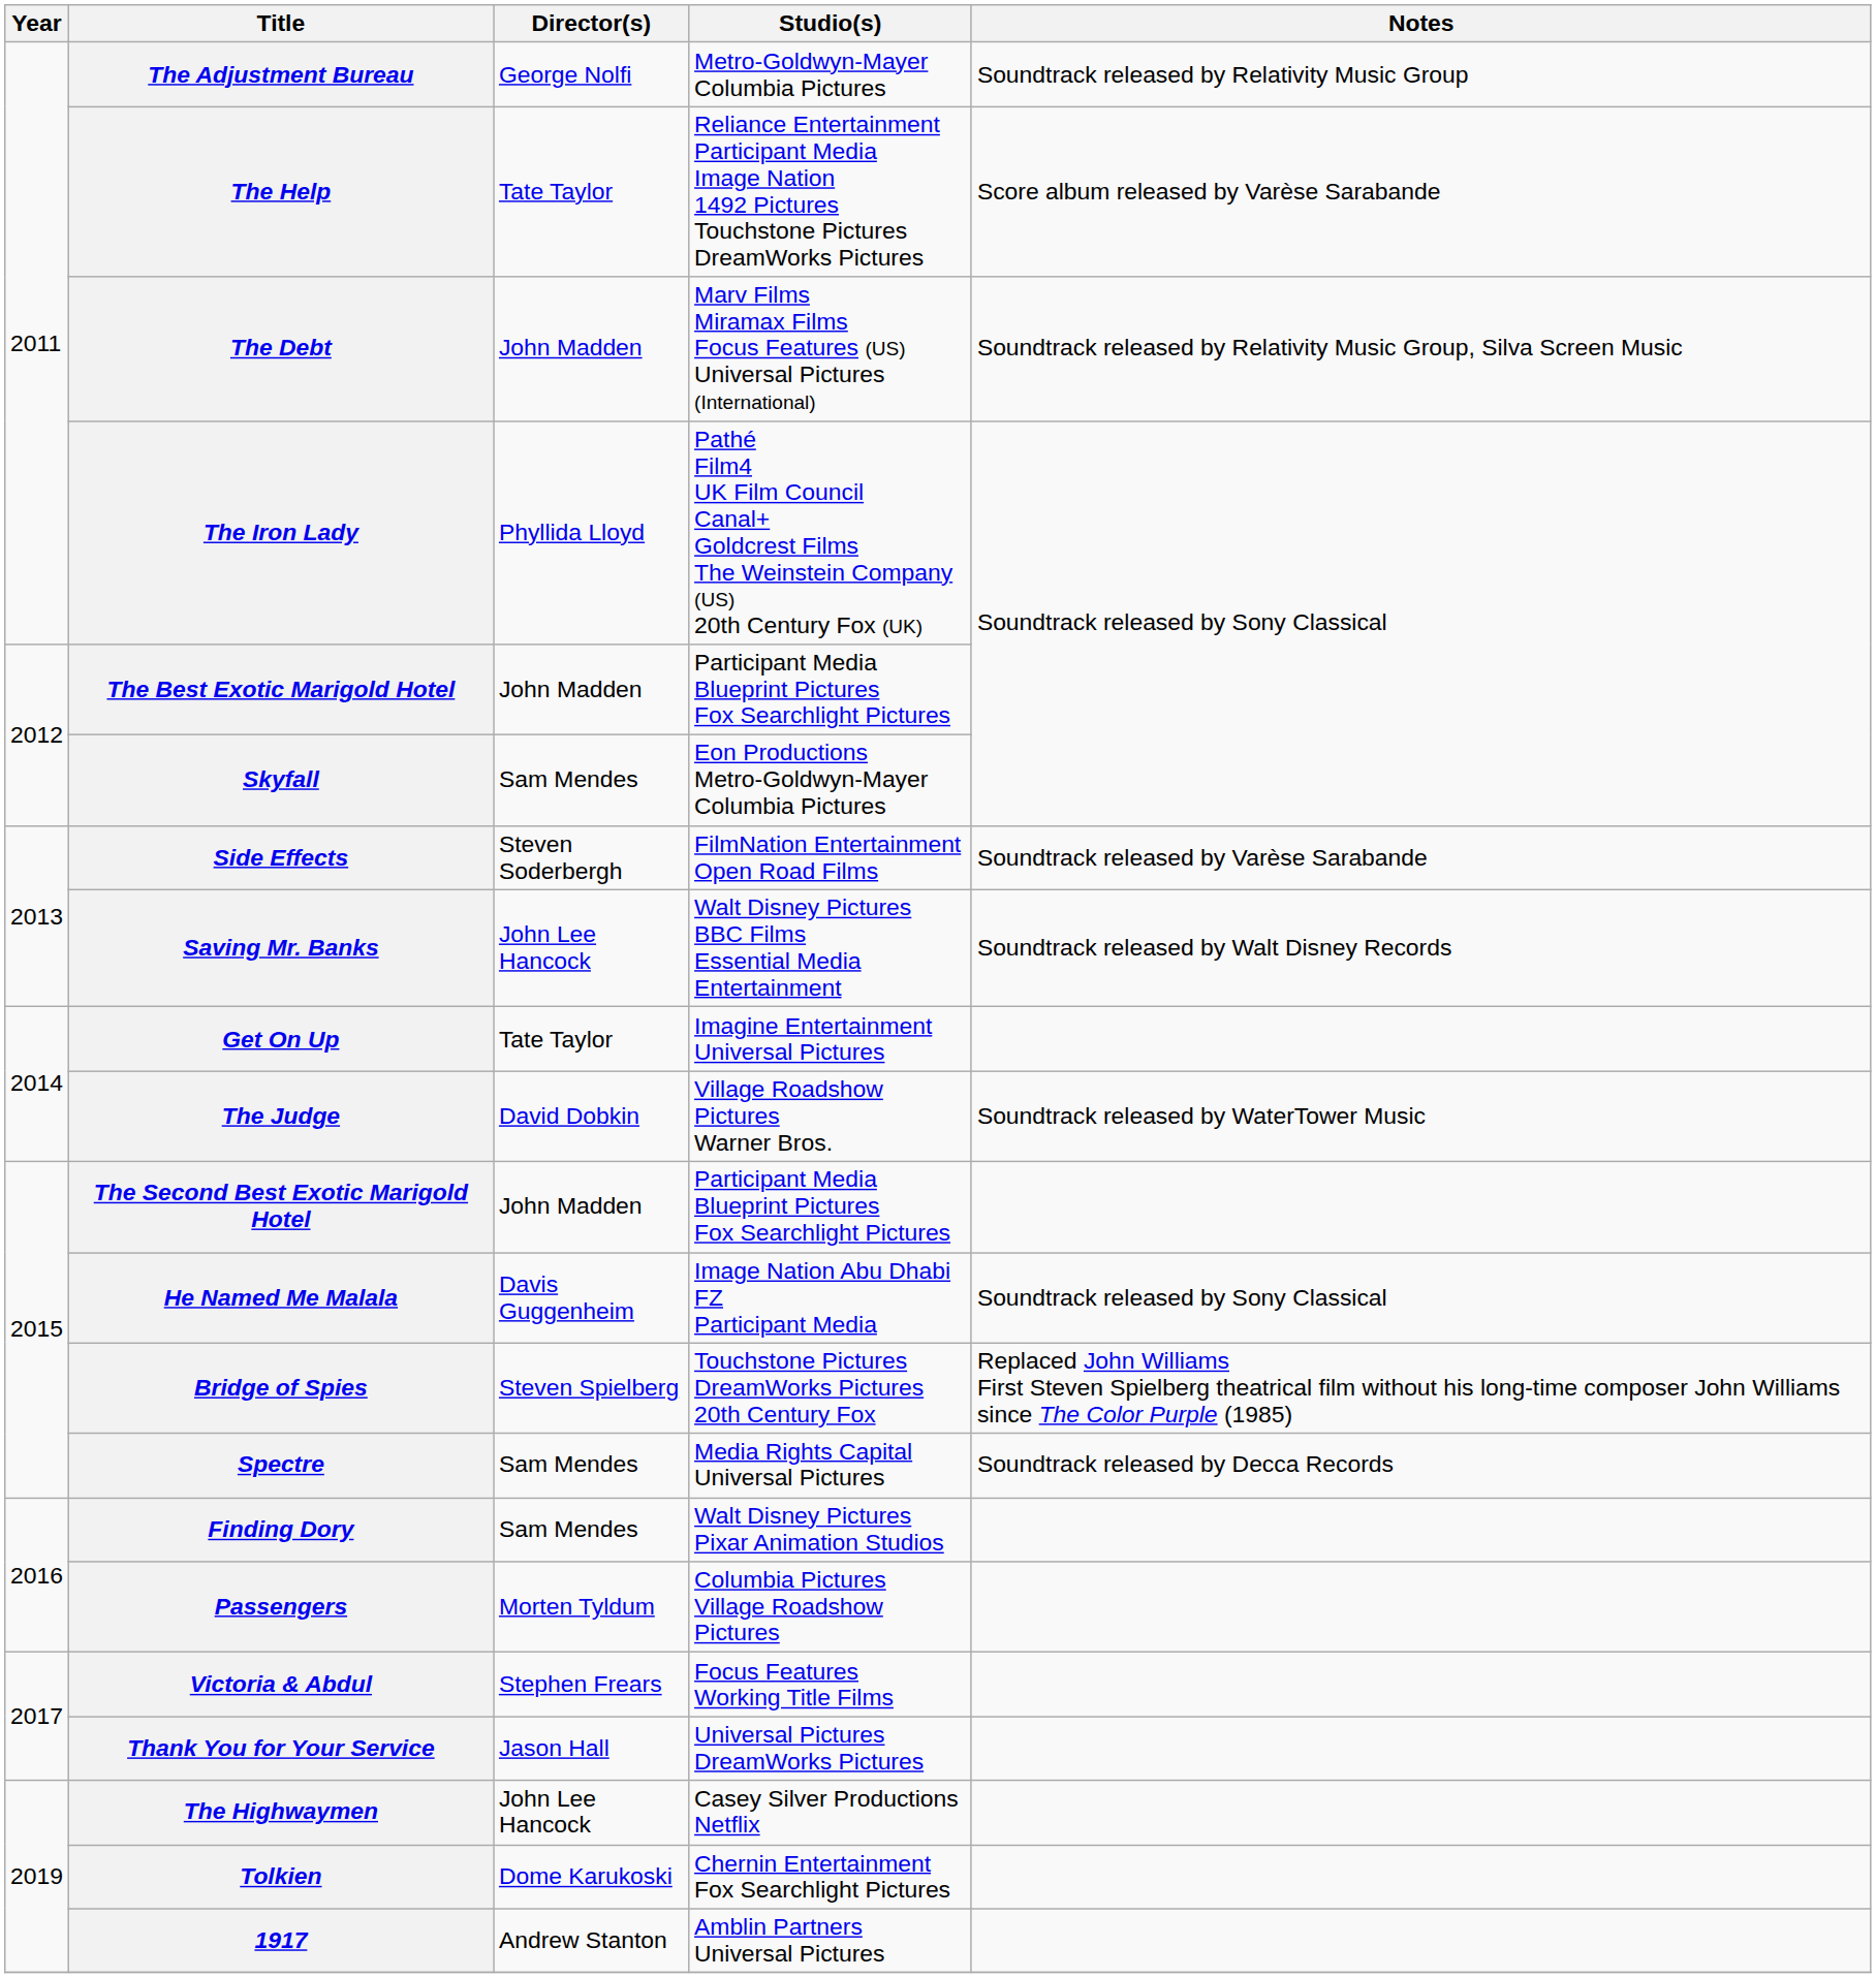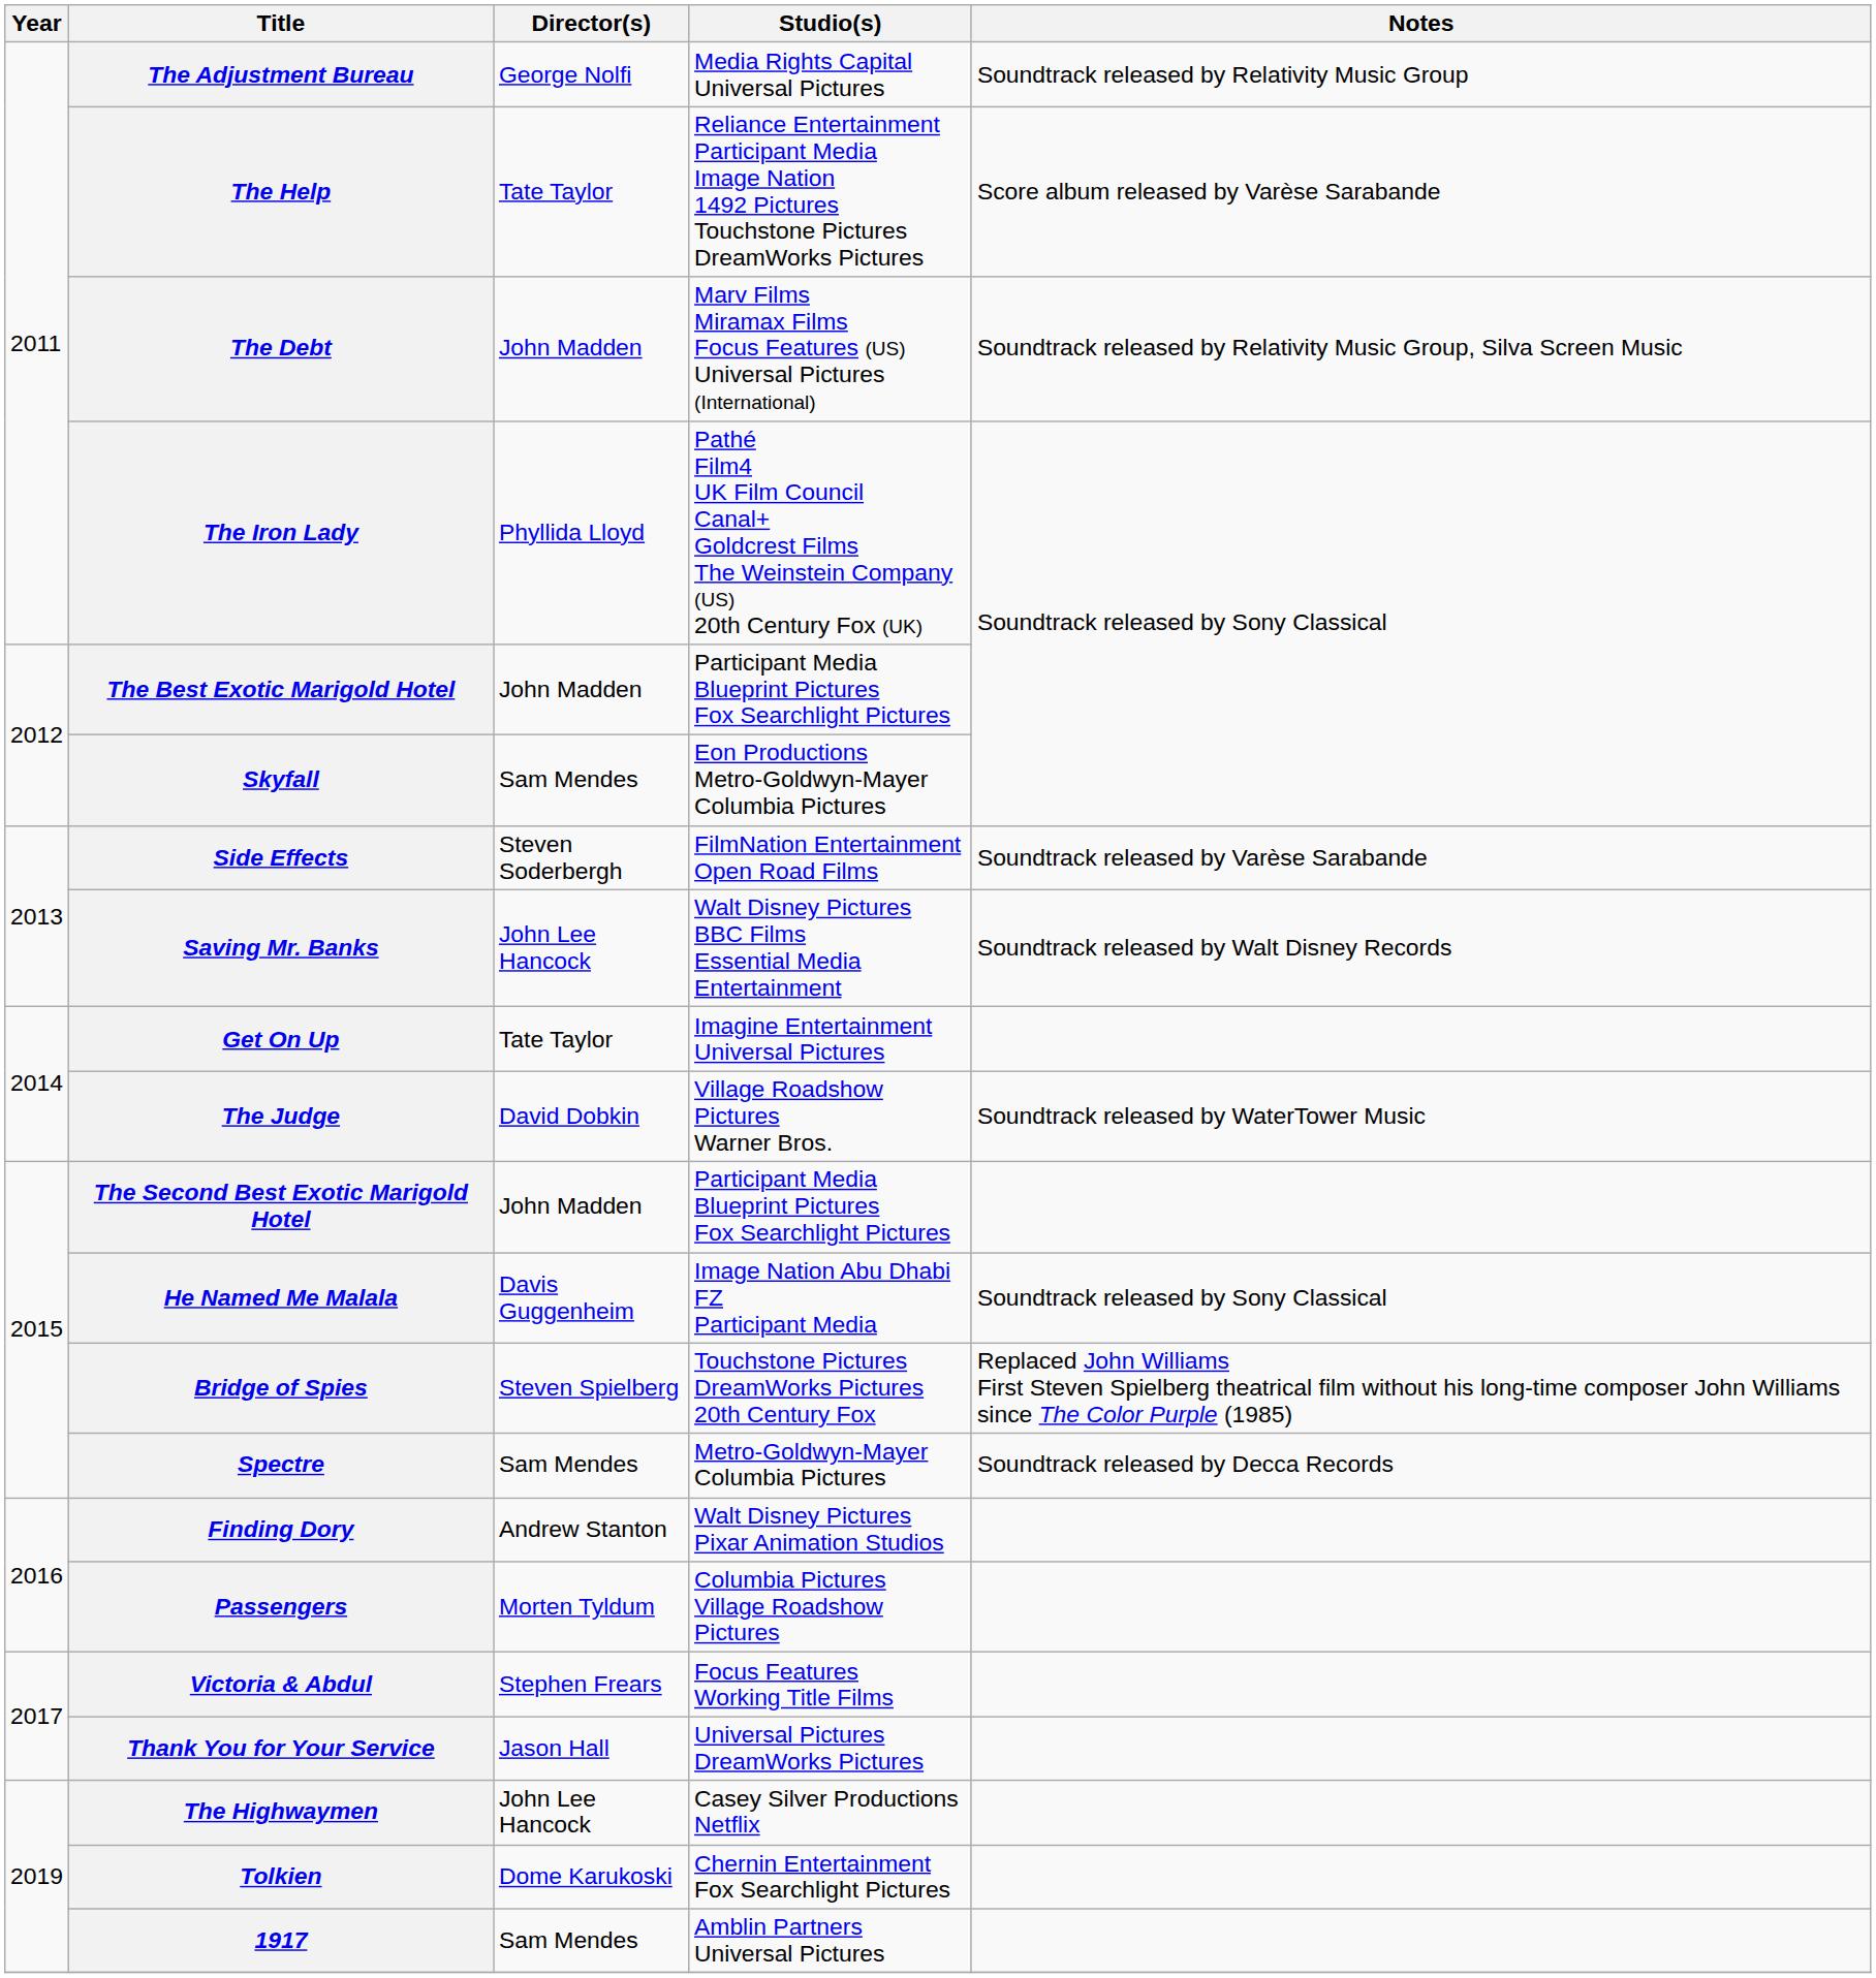The Adjustment Bureau | Studio(s): Metro-Goldwyn-Mayer Columbia Pictures -> Media Rights Capital Universal Pictures
Spectre | Studio(s): Media Rights Capital Universal Pictures -> Metro-Goldwyn-Mayer Columbia Pictures
Finding Dory | Director(s): Sam Mendes -> Andrew Stanton
1917 | Director(s): Andrew Stanton -> Sam Mendes
